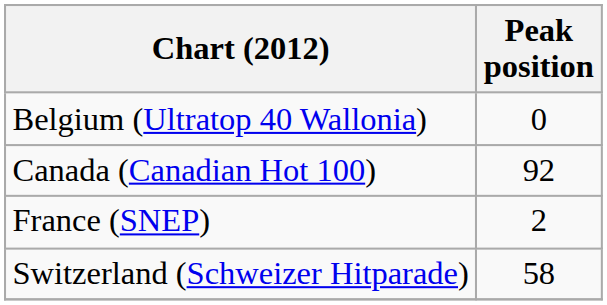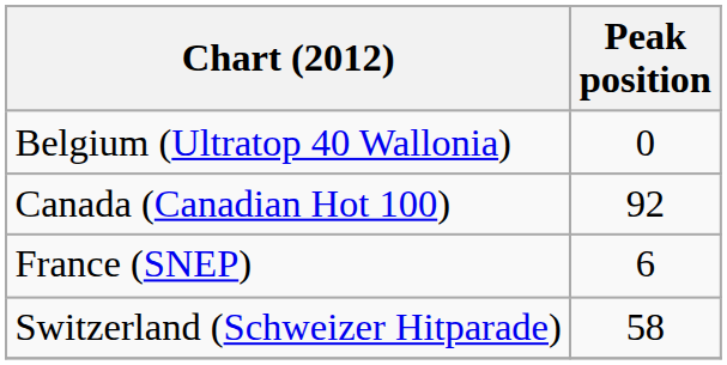France (SNEP) | Peak position: 2 -> 6
